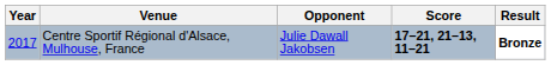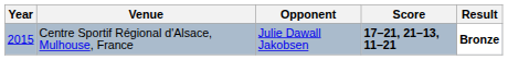Centre Sportif Régional d'Alsace, Mulhouse, France | Year: 2017 -> 2015
